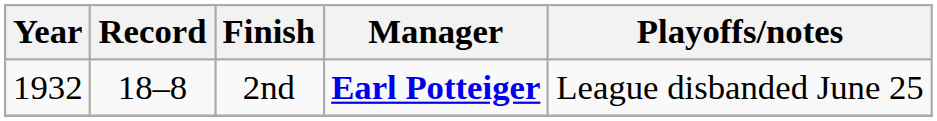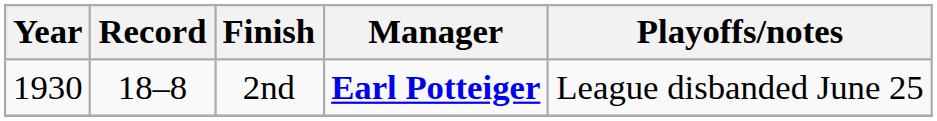2nd | Year: 1932 -> 1930
